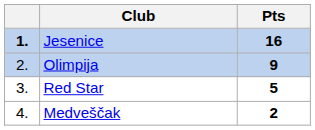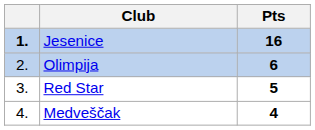Olimpija | Pts: 9 -> 6
Medveščak | Pts: 2 -> 4
